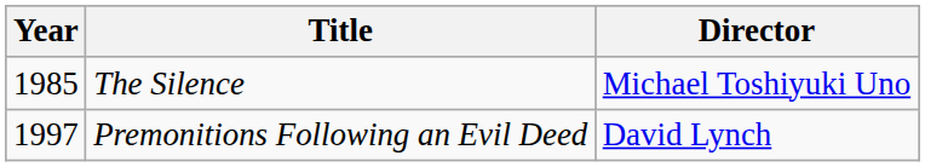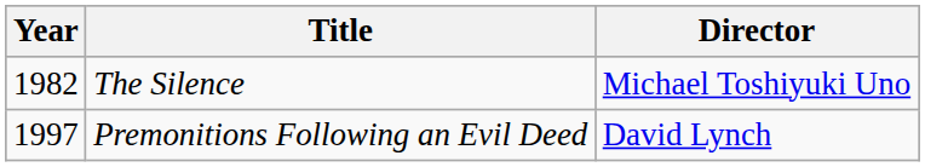The Silence | Year: 1985 -> 1982
